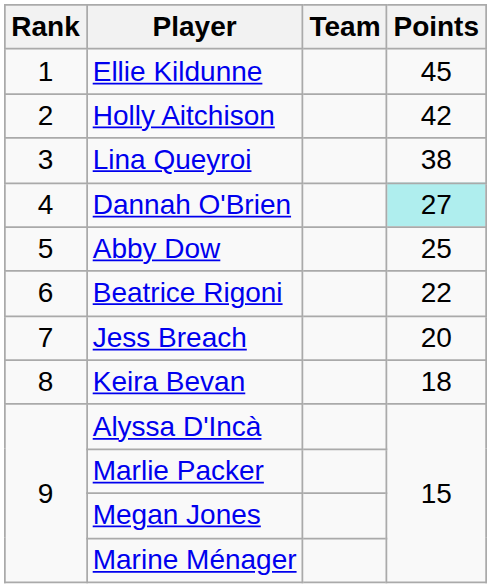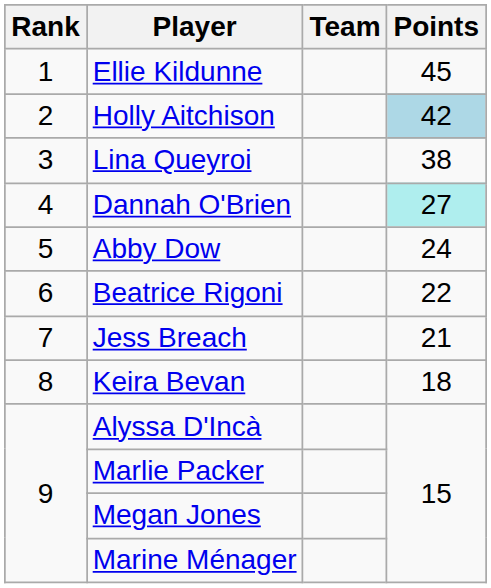Holly Aitchison | Points: no background -> lightblue background
Abby Dow | Points: 25 -> 24
Jess Breach | Points: 20 -> 21
